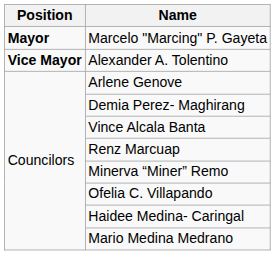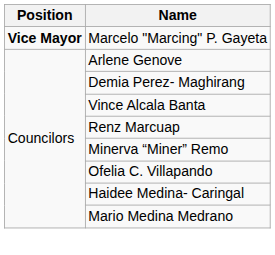Marcelo "Marcing" P. Gayeta | Position: Mayor -> Vice Mayor
- row: Vice Mayor | Alexander A. Tolentino
